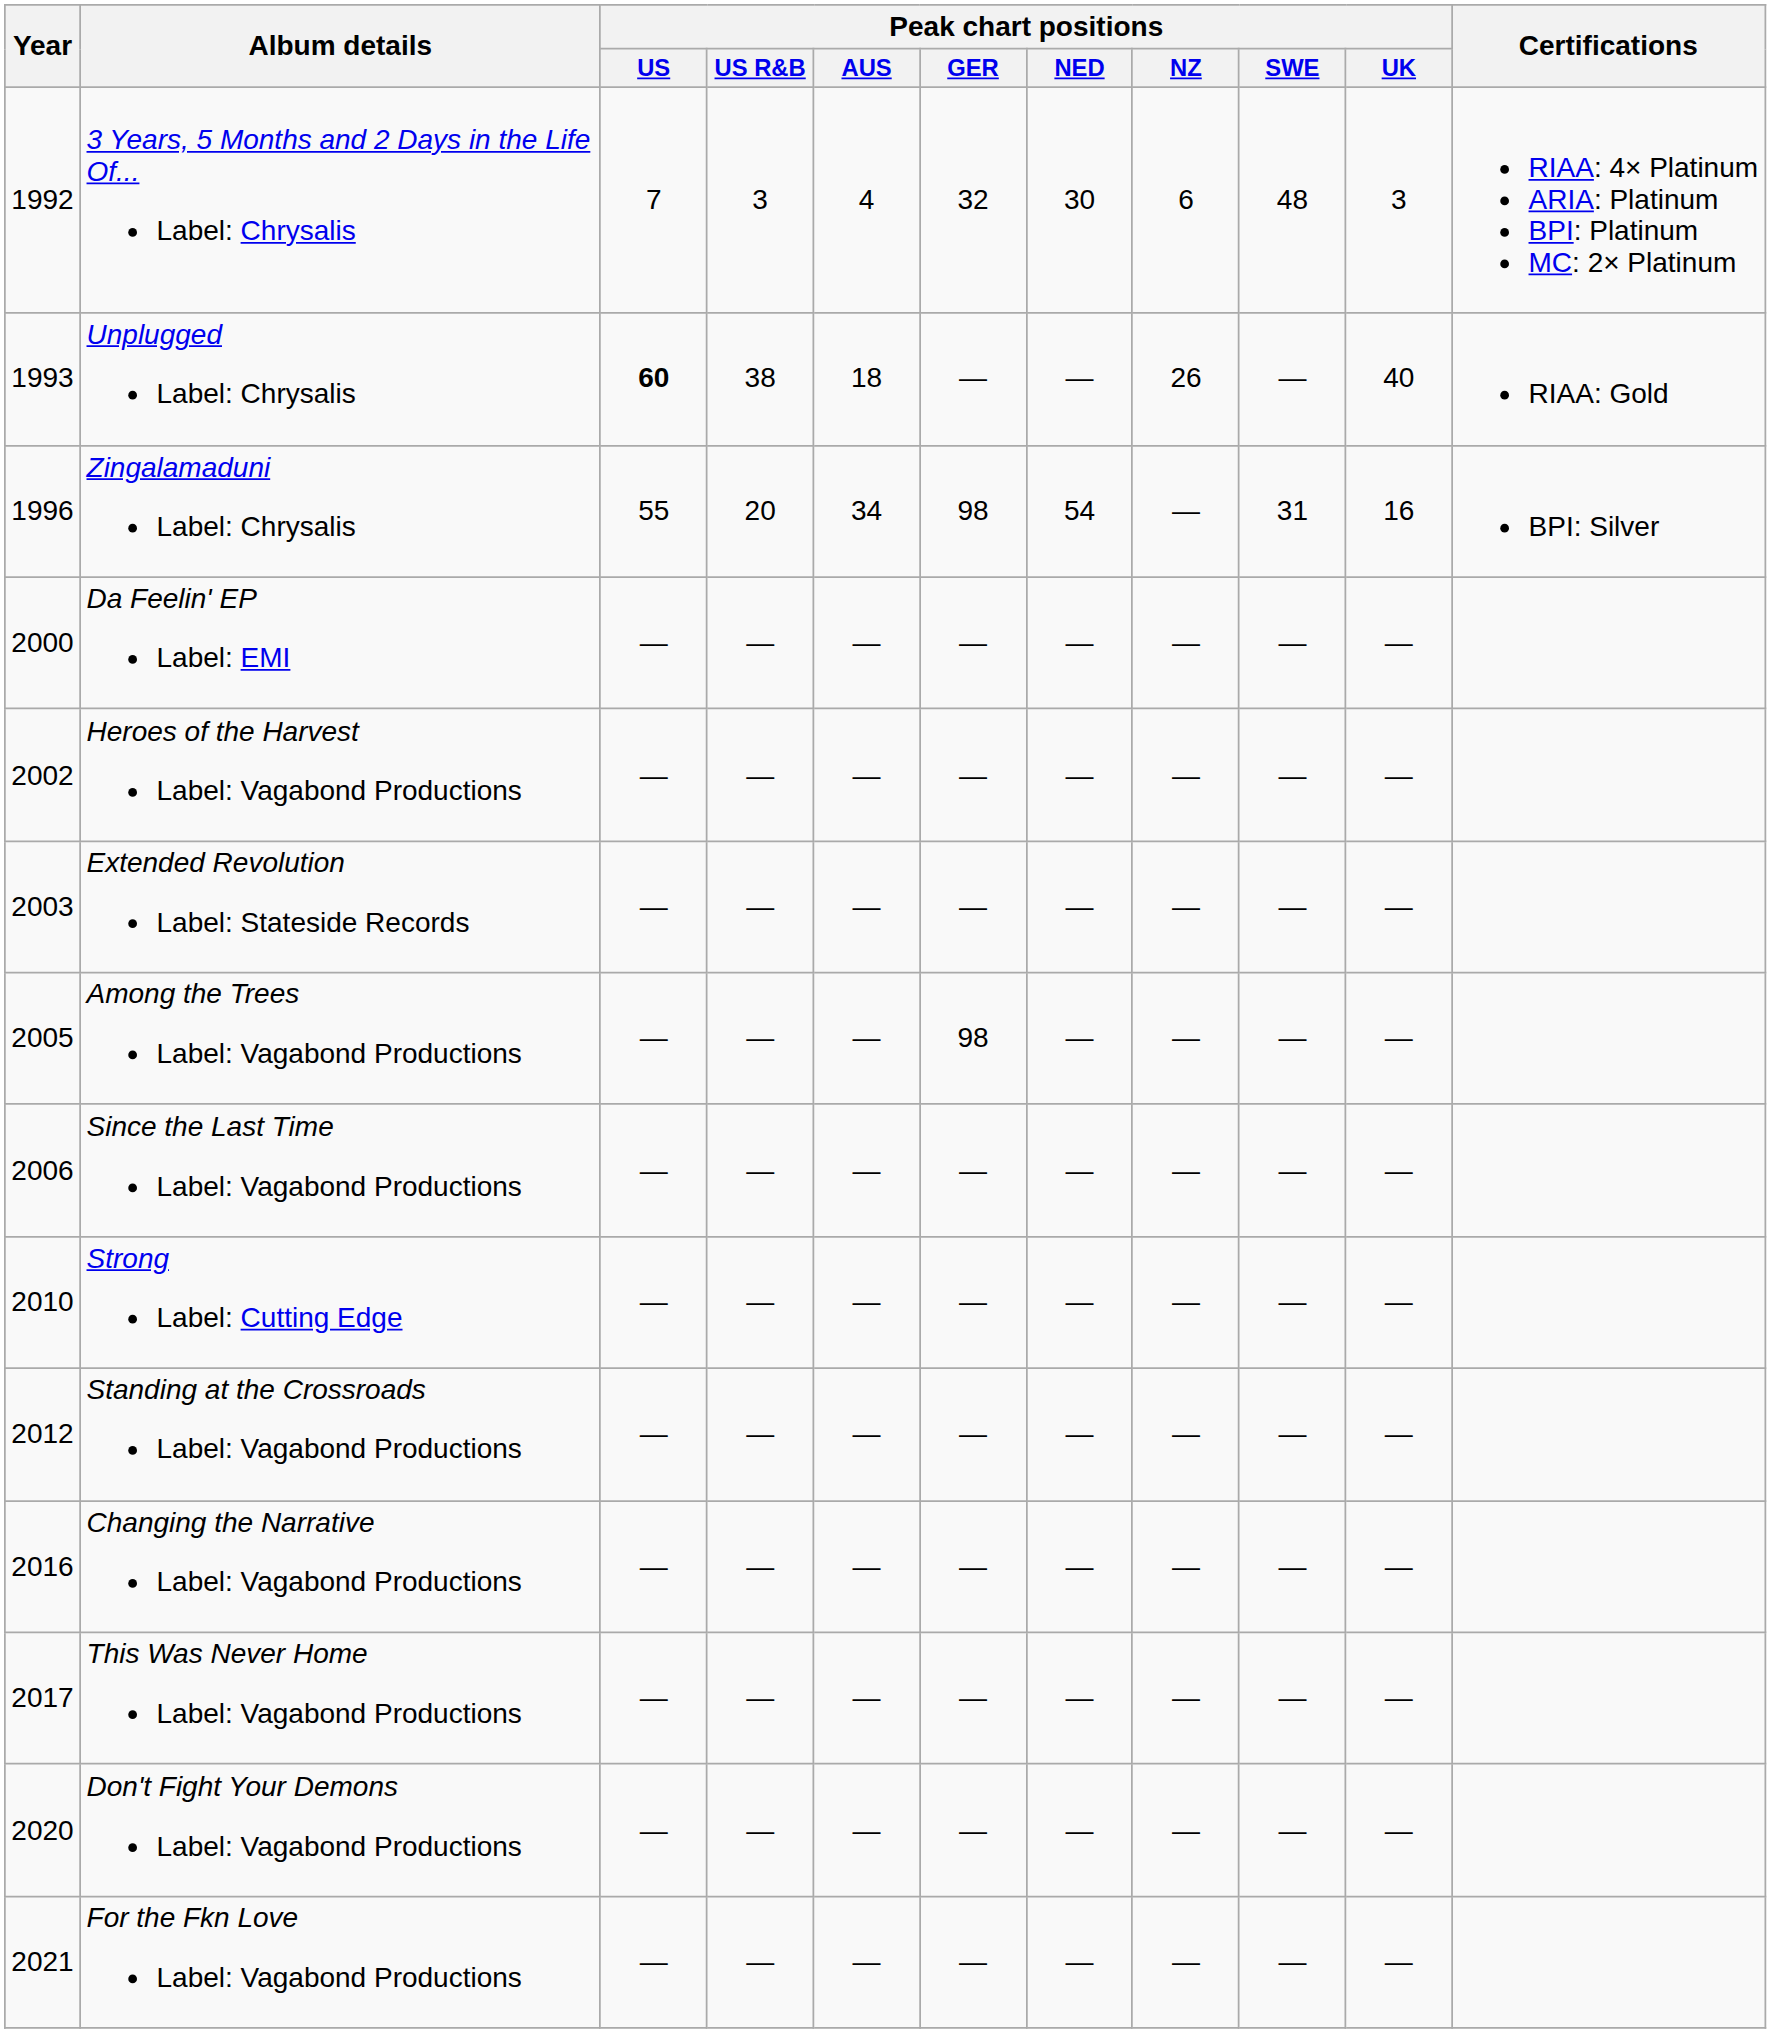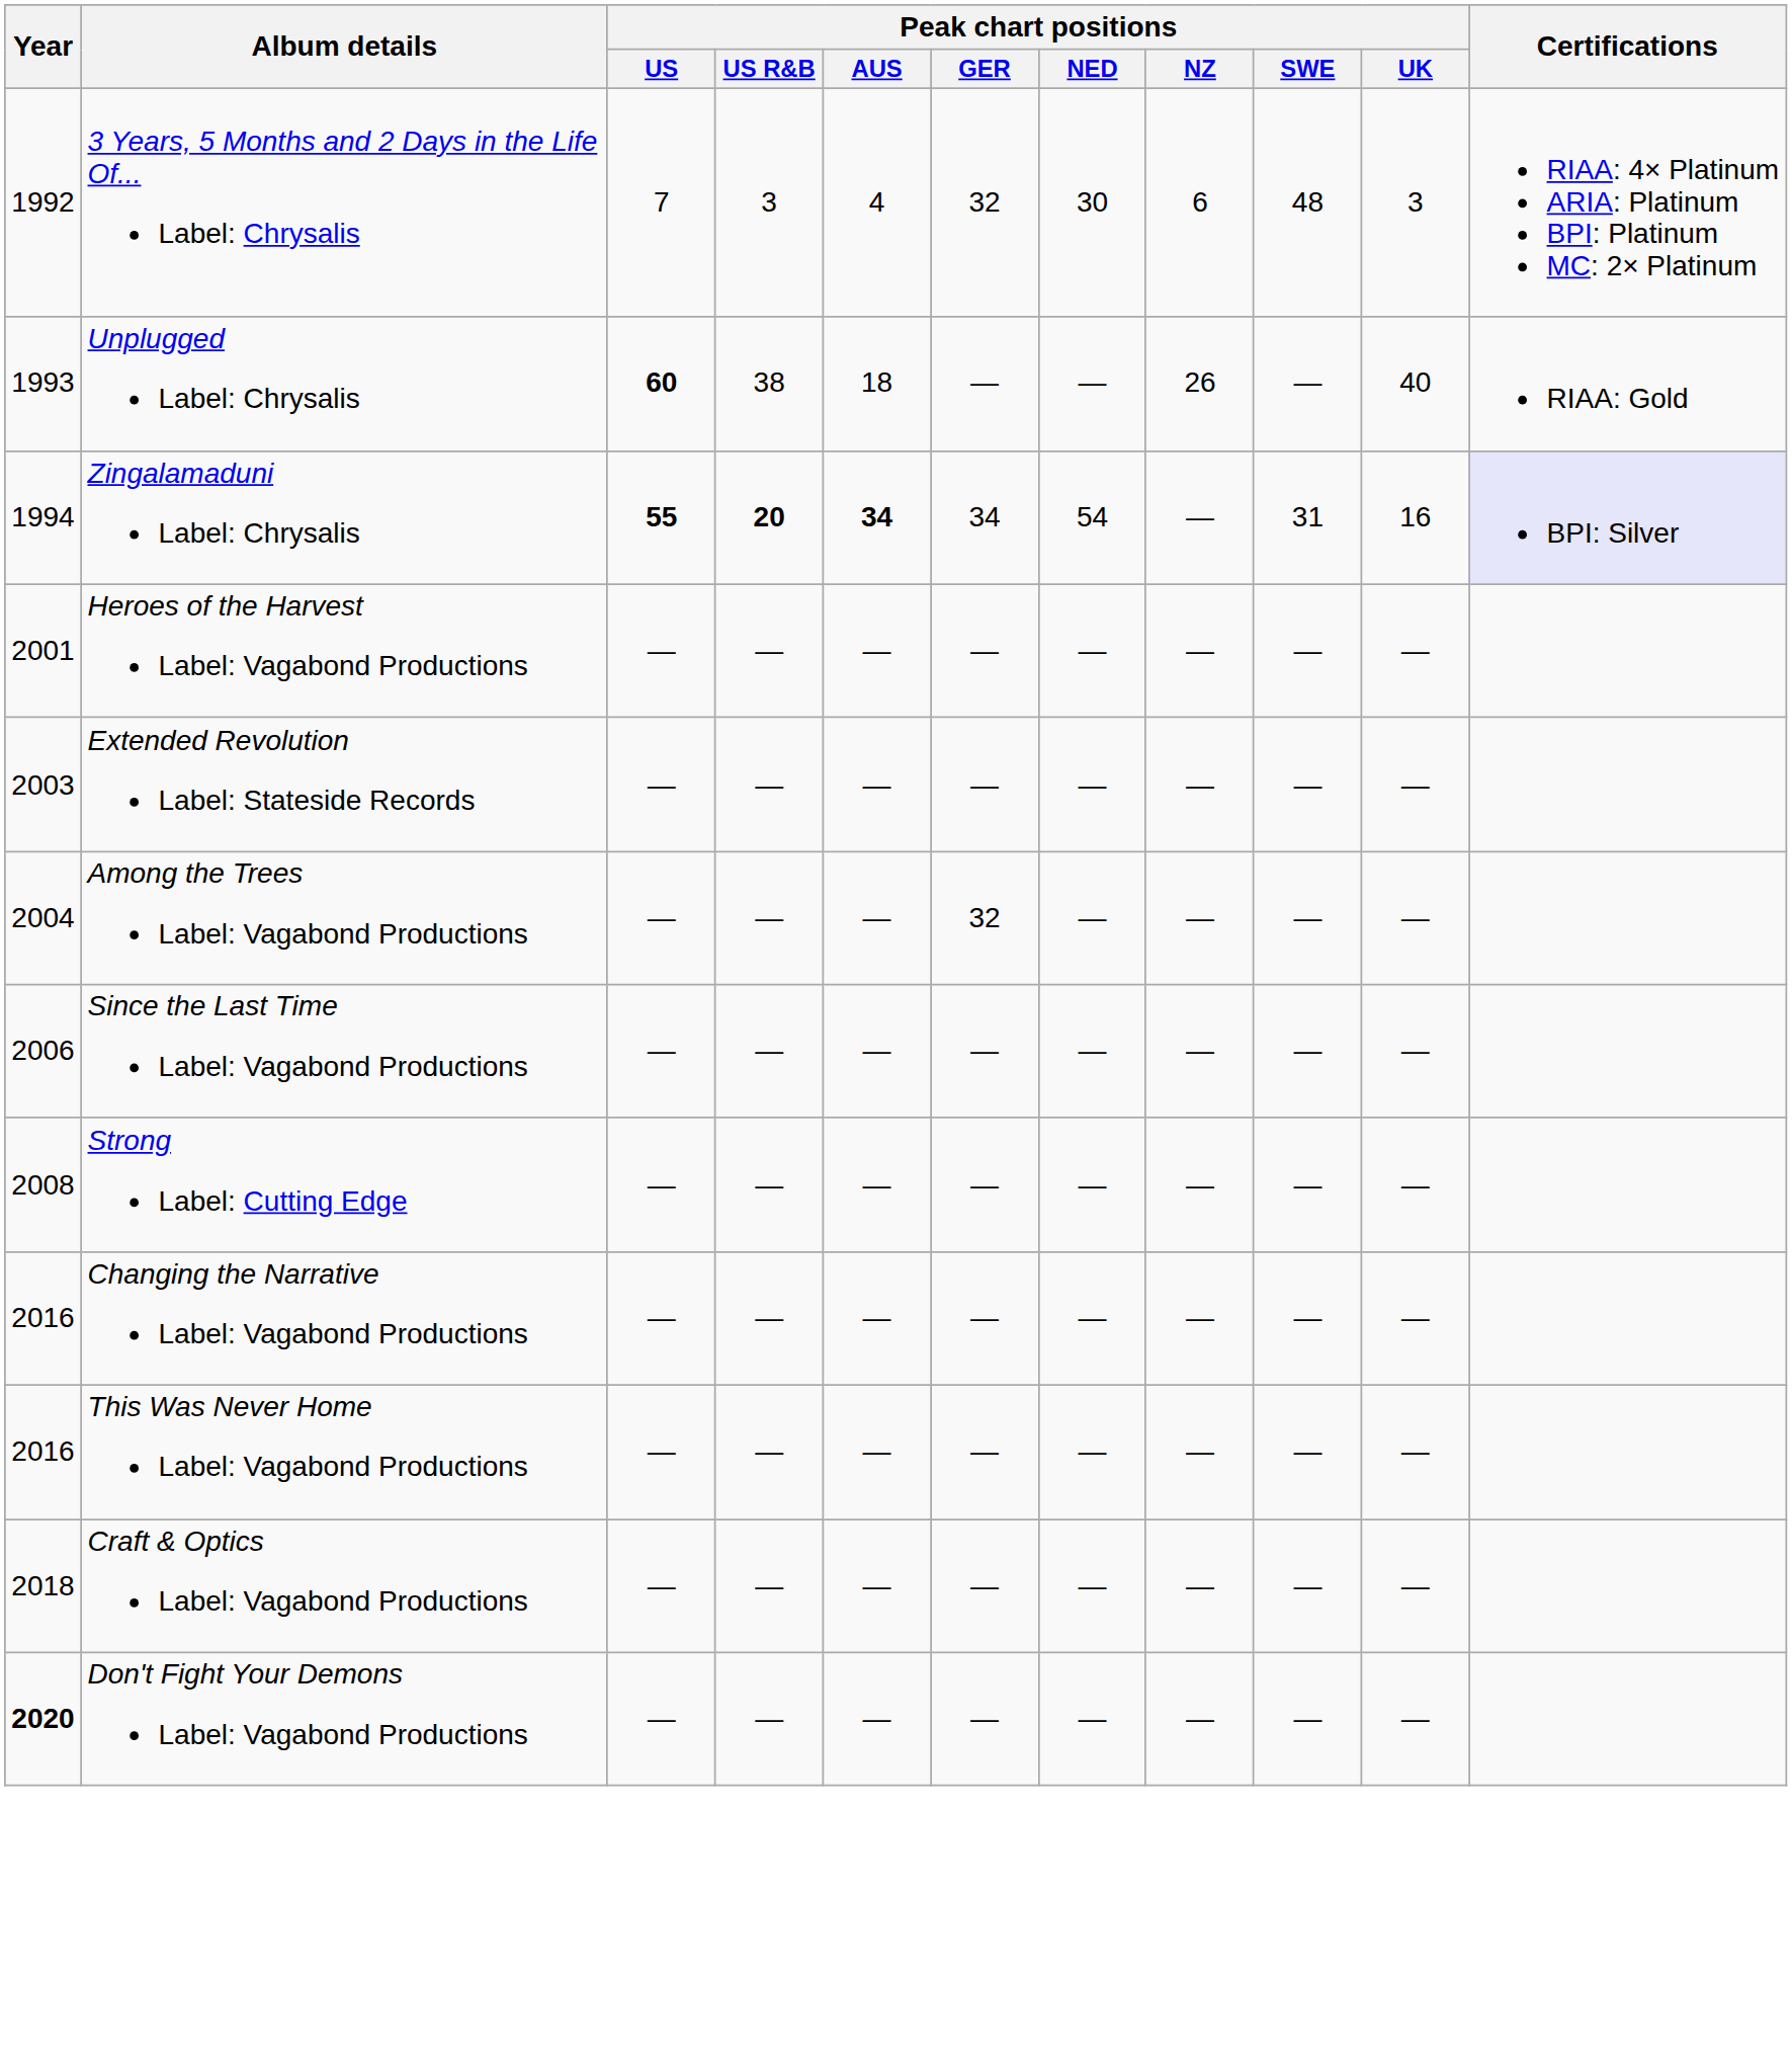Zingalamaduni Label: Chrysalis | Year: 1996 -> 1994
Zingalamaduni Label: Chrysalis | Peak chart positions / US: normal -> bold
Zingalamaduni Label: Chrysalis | Peak chart positions / US R&B: normal -> bold
Zingalamaduni Label: Chrysalis | Peak chart positions / AUS: normal -> bold
Zingalamaduni Label: Chrysalis | Peak chart positions / GER: 98 -> 34
Zingalamaduni Label: Chrysalis | Certifications: no background -> lavender background
- row: 2000 | Da Feelin' EP Label: EMI | — | — | — | — | — | — | — | —
Heroes of the Harvest Label: Vagabond Productions | Year: 2002 -> 2001
Among the Trees Label: Vagabond Productions | Year: 2005 -> 2004
Among the Trees Label: Vagabond Productions | Peak chart positions / GER: 98 -> 32
Strong Label: Cutting Edge | Year: 2010 -> 2008
- row: 2012 | Standing at the Crossroads Label: Vagabond Productions | — | — | — | — | — | — | — | —
This Was Never Home Label: Vagabond Productions | Year: 2017 -> 2016
+ row: 2018 | Craft & Optics Label: Vagabond Productions | — | — | — | — | — | — | — | —
Don't Fight Your Demons Label: Vagabond Productions | Year: normal -> bold
- row: 2021 | For the Fkn Love Label: Vagabond Productions | — | — | — | — | — | — | — | —
